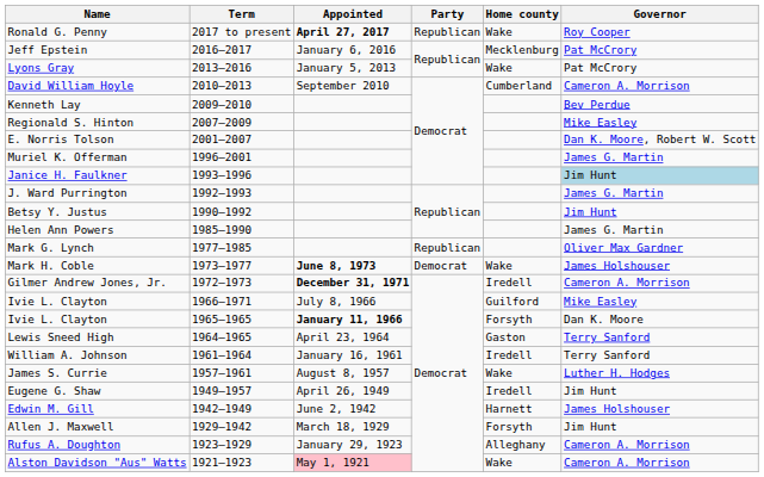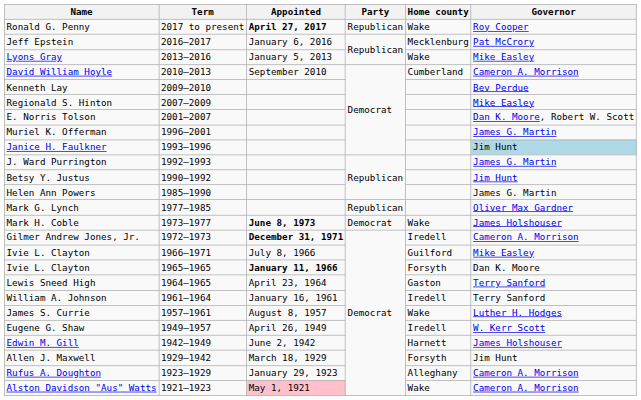Lyons Gray | Governor: Pat McCrory -> Mike Easley
Eugene G. Shaw | Governor: Jim Hunt -> W. Kerr Scott
